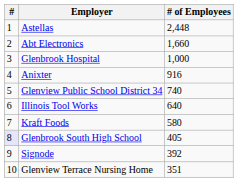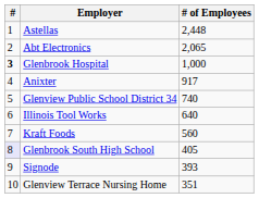Abt Electronics | # of Employees: 1,660 -> 2,065
Glenbrook Hospital | #: normal -> bold
Anixter | # of Employees: 916 -> 917
Kraft Foods | # of Employees: 580 -> 560
Signode | # of Employees: 392 -> 393
